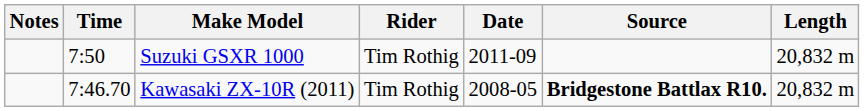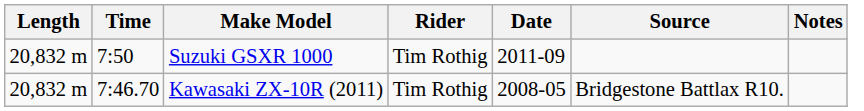columns swapped: Length <-> Notes
Kawasaki ZX-10R (2011) | Source: bold -> normal
